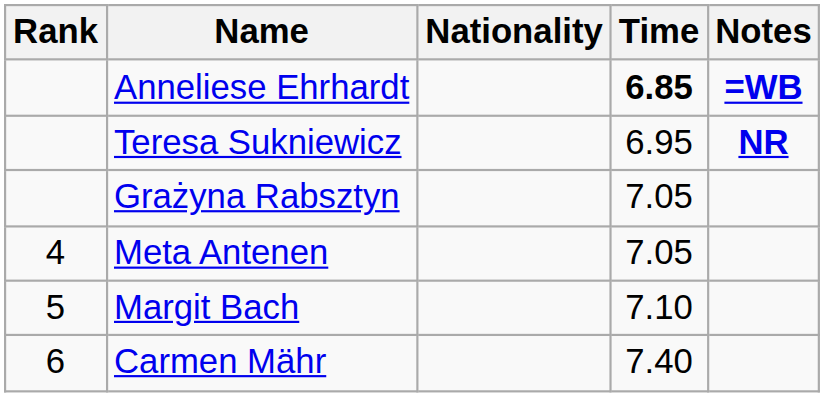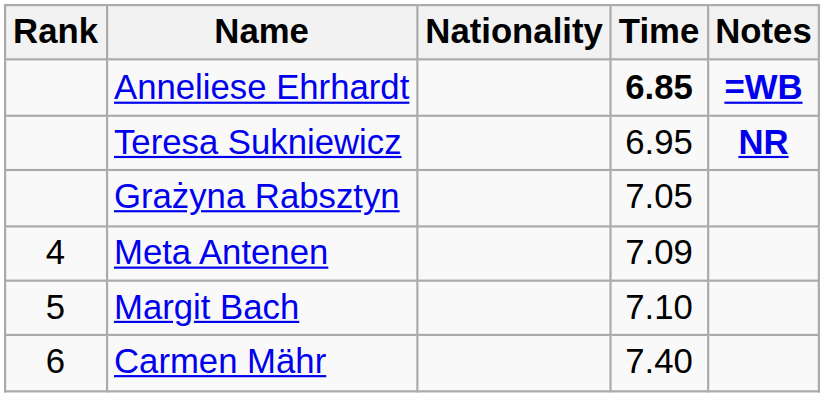Meta Antenen | Time: 7.05 -> 7.09
